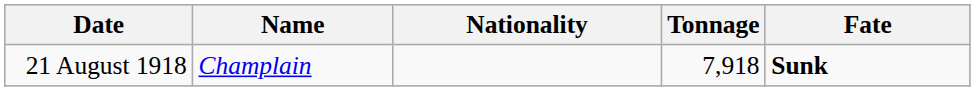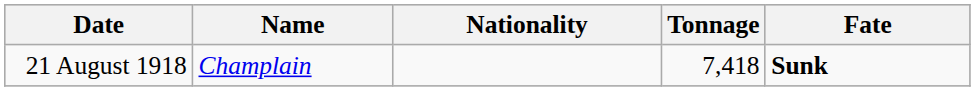21 August 1918 | Tonnage: 7,918 -> 7,418
